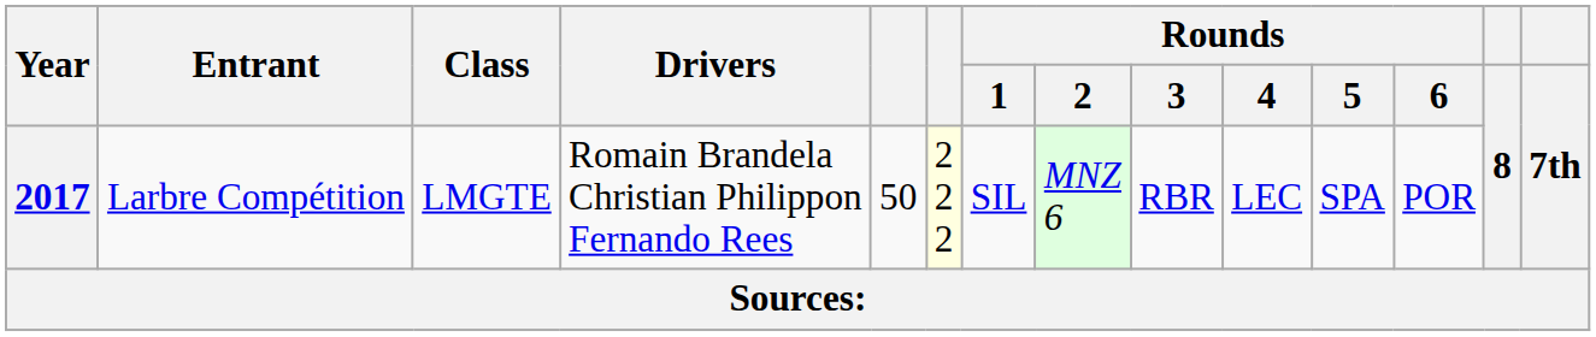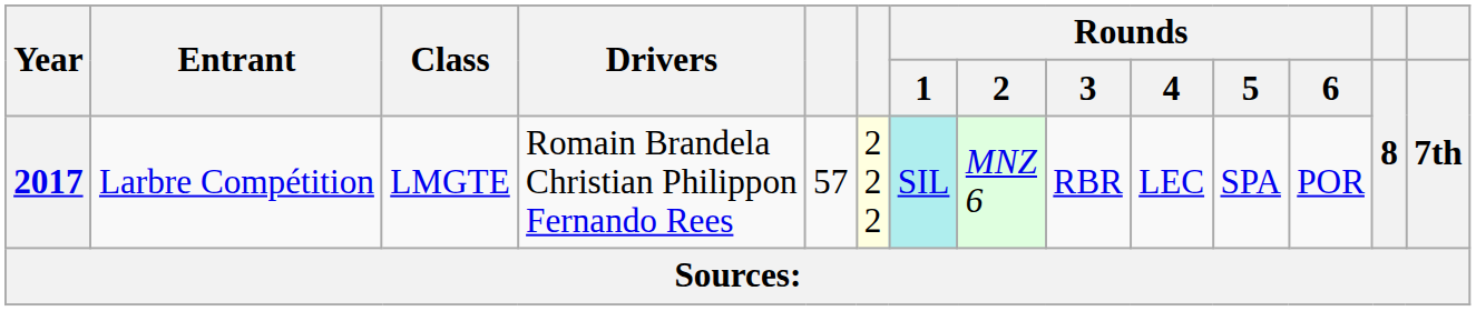2017 | column 5: 50 -> 57
2017 | Rounds / 1: no background -> paleturquoise background
